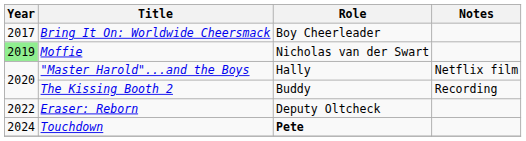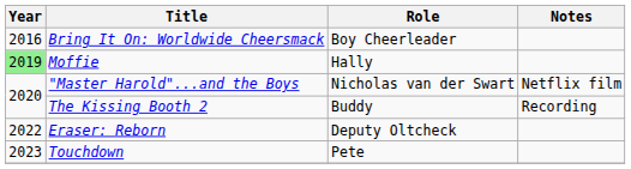Bring It On: Worldwide Cheersmack | Year: 2017 -> 2016
Moffie | Role: Nicholas van der Swart -> Hally
"Master Harold"...and the Boys | Role: Hally -> Nicholas van der Swart
Touchdown | Year: 2024 -> 2023
Touchdown | Role: bold -> normal
